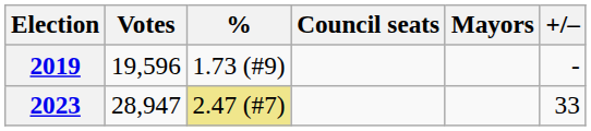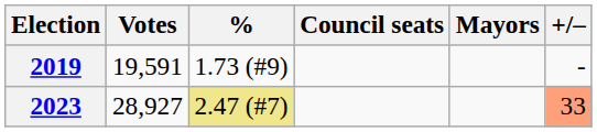2019 | Votes: 19,596 -> 19,591
2023 | Votes: 28,947 -> 28,927
2023 | +/–: no background -> lightsalmon background
